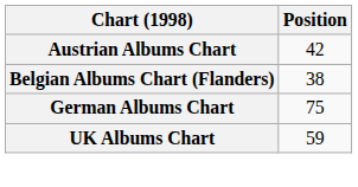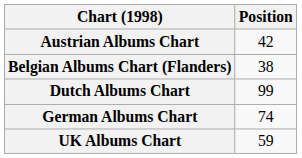+ row: Dutch Albums Chart | 99
German Albums Chart | Position: 75 -> 74
